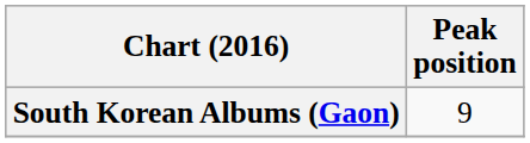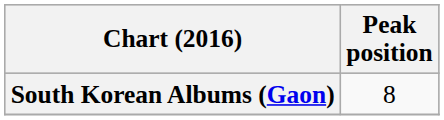South Korean Albums (Gaon) | Peak position: 9 -> 8
